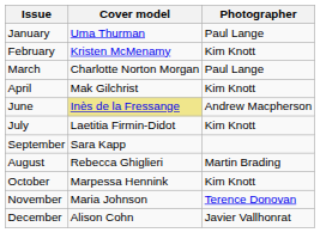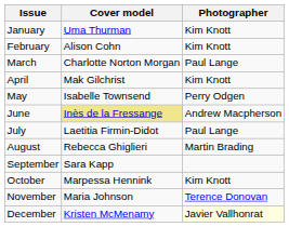January | Photographer: Paul Lange -> Kim Knott
February | Cover model: Kristen McMenamy -> Alison Cohn
+ row: May | Isabelle Townsend | Perry Odgen
July | Photographer: Kim Knott -> Paul Lange
rows swapped: August <-> September
December | Cover model: Alison Cohn -> Kristen McMenamy
December | Photographer: no background -> lightyellow background
